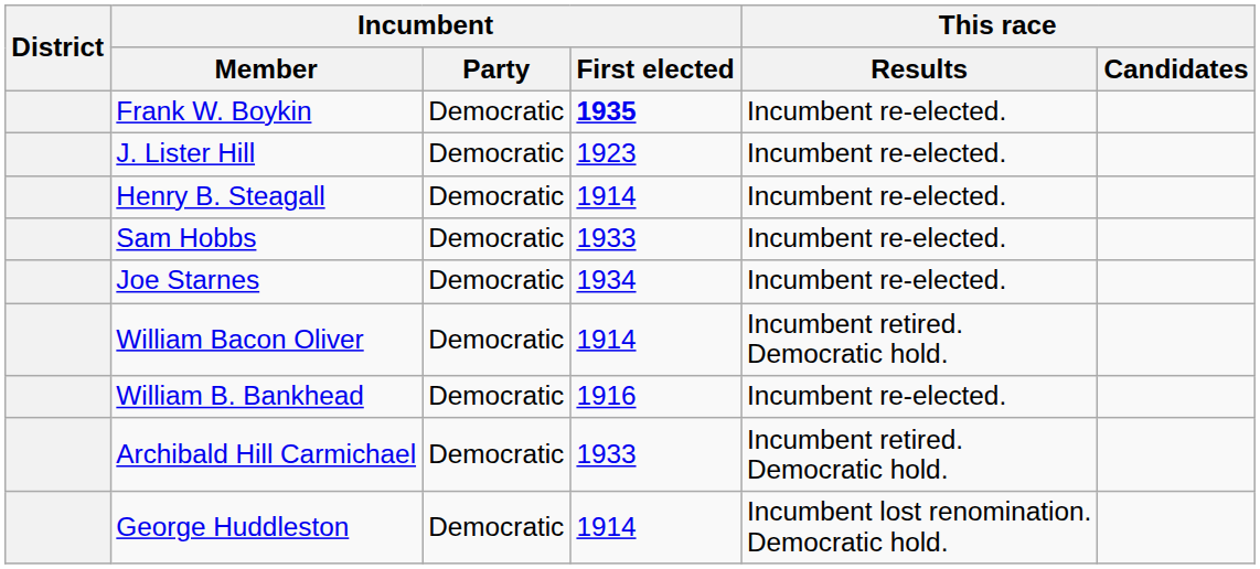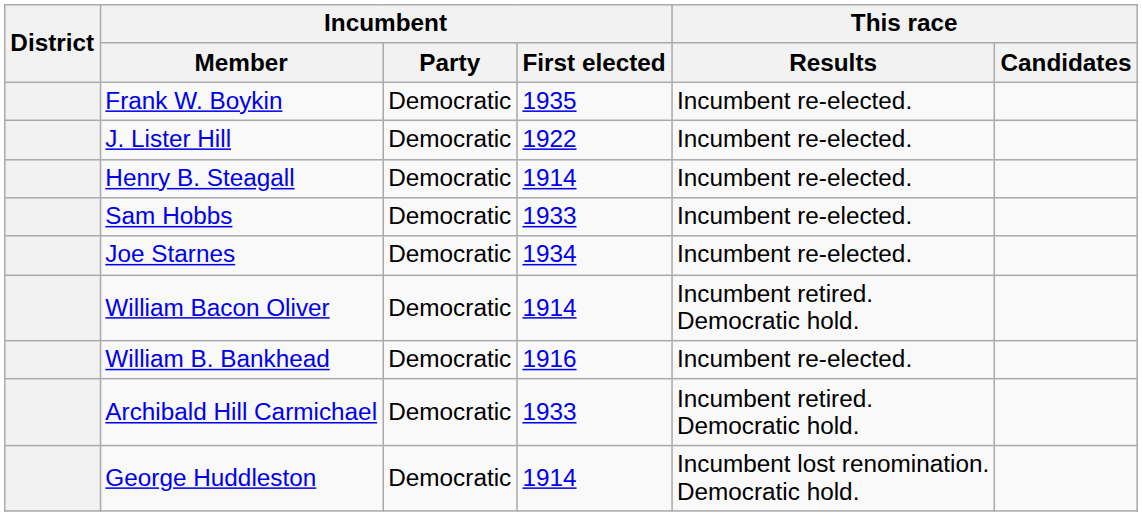Frank W. Boykin | Incumbent / First elected: bold -> normal
J. Lister Hill | Incumbent / First elected: 1923 -> 1922
